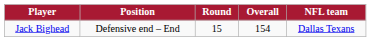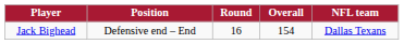Jack Bighead | Round: 15 -> 16
